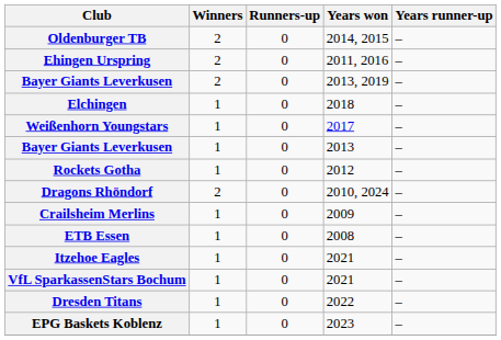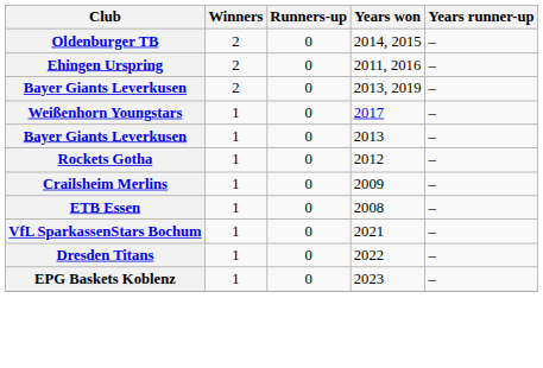- row: Elchingen | 1 | 0 | 2018 | –
- row: Dragons Rhöndorf | 2 | 0 | 2010, 2024 | –
- row: Itzehoe Eagles | 1 | 0 | 2021 | –
